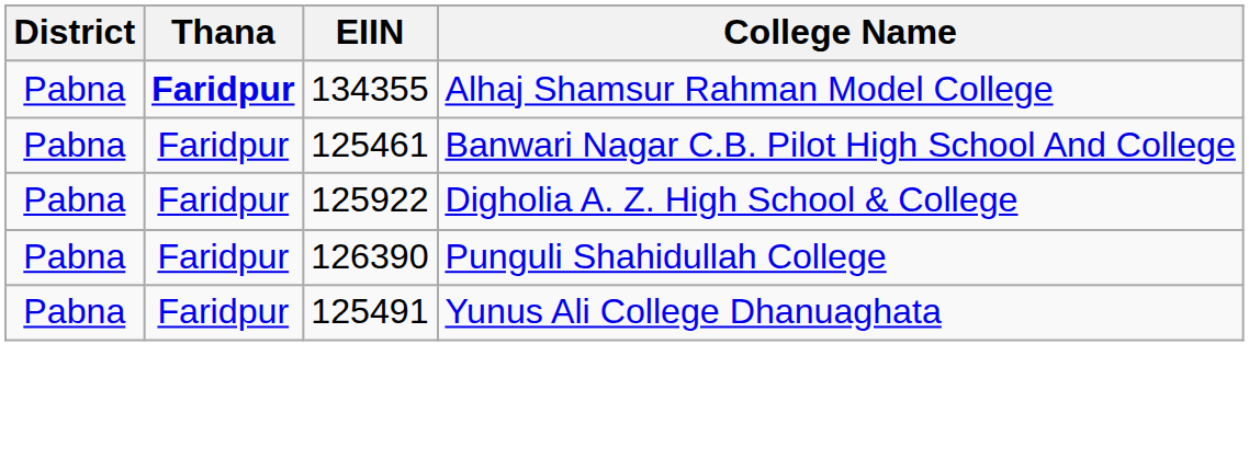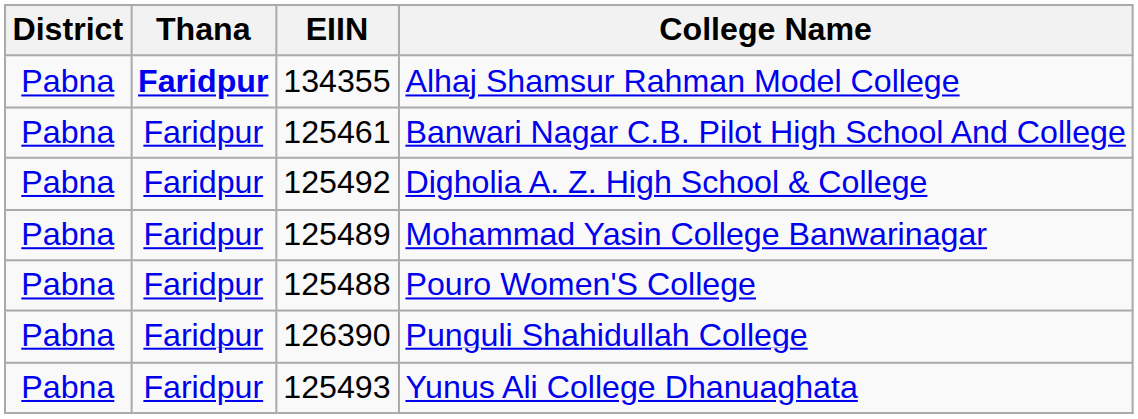Digholia A. Z. High School & College | EIIN: 125922 -> 125492
+ row: Pabna | Faridpur | 125489 | Mohammad Yasin College Banwarinagar
+ row: Pabna | Faridpur | 125488 | Pouro Women'S College
Yunus Ali College Dhanuaghata | EIIN: 125491 -> 125493
